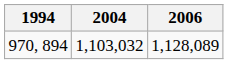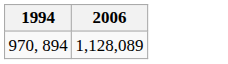- column: 2004 | 1,103,032
